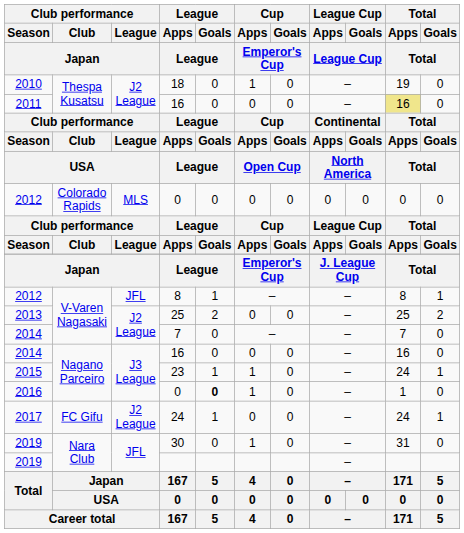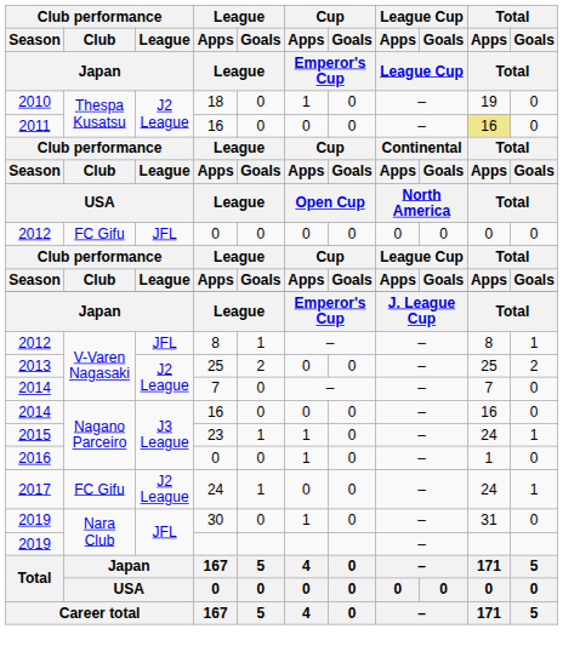2012 / 0 | Club performance / Club / Japan: Colorado Rapids -> FC Gifu
2012 / 0 | Club performance / League / Japan: MLS -> JFL
2016 / 0 | League / Goals / League: bold -> normal
